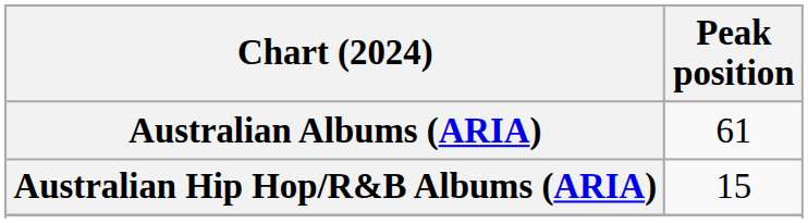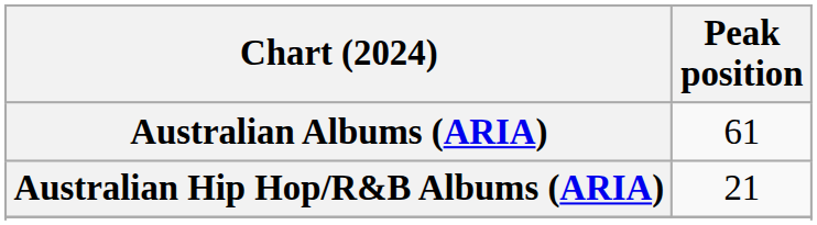Australian Hip Hop/R&B Albums (ARIA) | Peak position: 15 -> 21
